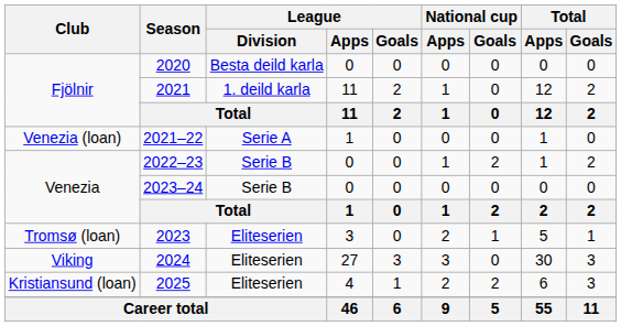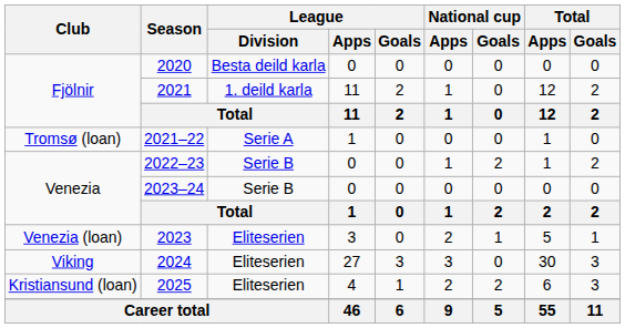2021–22 | Club: Venezia (loan) -> Tromsø (loan)
2023 | Club: Tromsø (loan) -> Venezia (loan)
